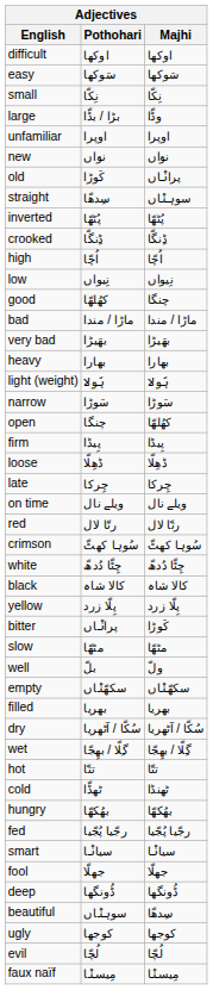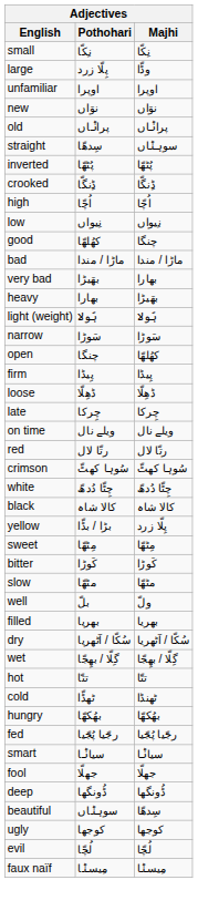- row: difficult | اوکھا | اوکھا
- row: easy | سَوکھا | سَوکھا
large | Pothohari: بڑا / بڈّا -> پِلّا زرد
old | Pothohari: کَوڑا -> پراݨاں
very bad | Majhi: بھَیڑا -> بھارا
heavy | Majhi: بھارا -> بھَیڑا
yellow | Pothohari: پِلّا زرد -> بڑا / بڈّا
+ row: sweet | مِٹھّا | مِٹھّا
bitter | Pothohari: پراݨاں -> کَوڑا
- row: empty | سکھّݨاں | سکھّݨاں
